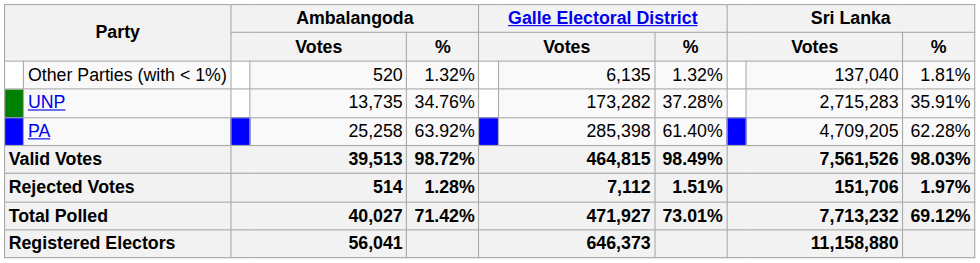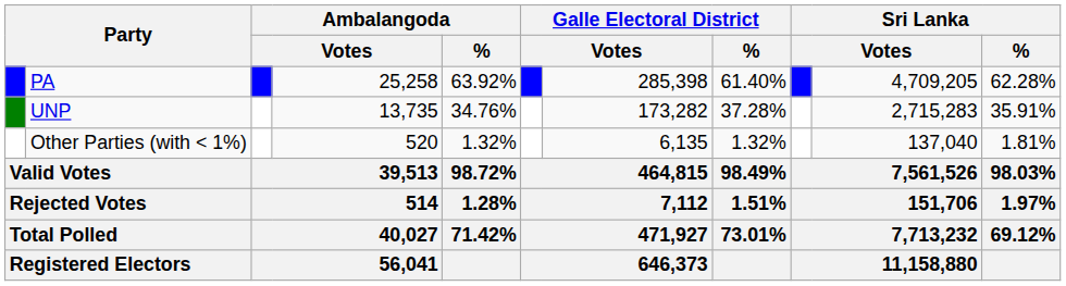rows swapped: PA <-> Other Parties (with < 1%)
